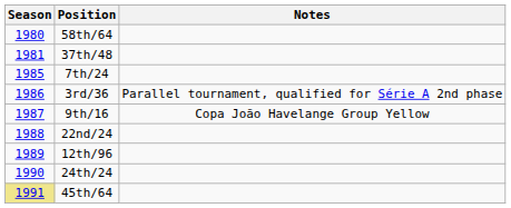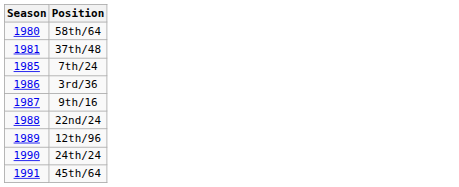- column: Notes | Parallel tournament, qualified for Série A 2nd phase | Copa João Havelange Group Yellow
45th/64 | Season: khaki background -> no background
